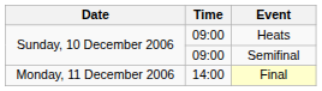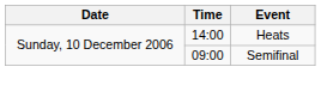Heats | Time: 09:00 -> 14:00
- row: Monday, 11 December 2006 | 14:00 | Final
